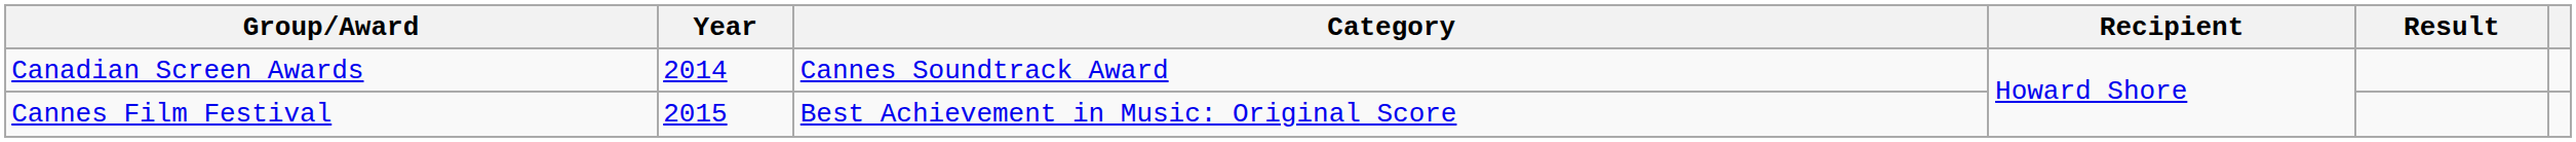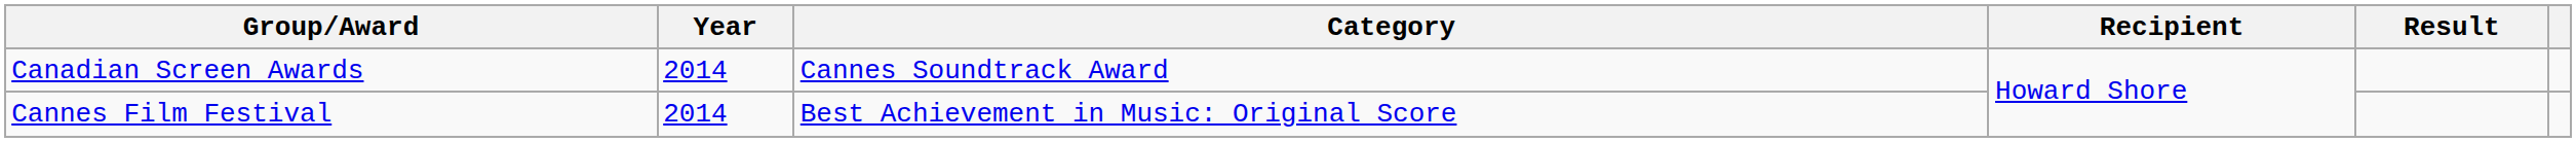Cannes Film Festival | Year: 2015 -> 2014
